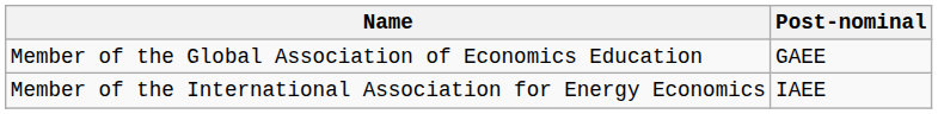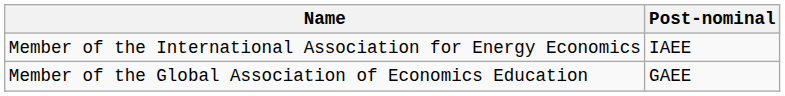rows swapped: Member of the International Association for Energy Economics <-> Member of the Global Association of Economics Education
